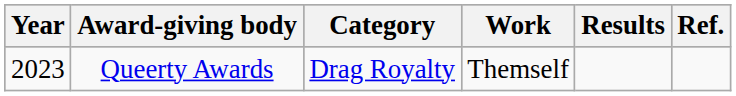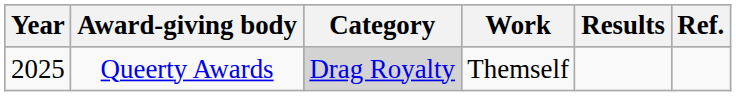Queerty Awards | Year: 2023 -> 2025
Queerty Awards | Category: no background -> lightgrey background
